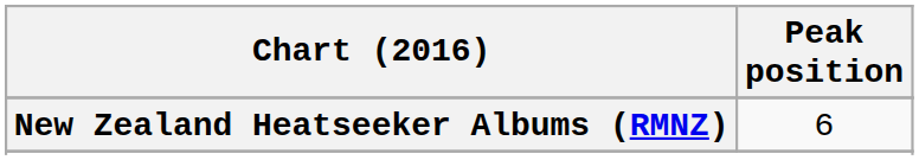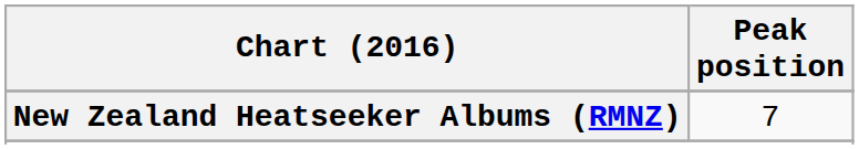New Zealand Heatseeker Albums (RMNZ) | Peak position: 6 -> 7
